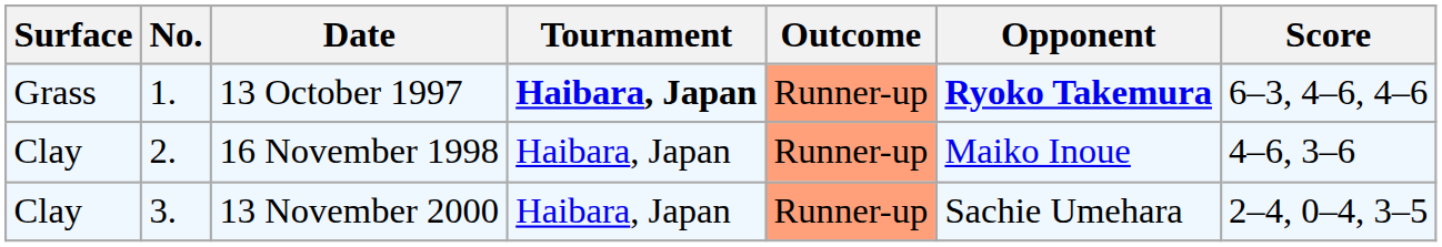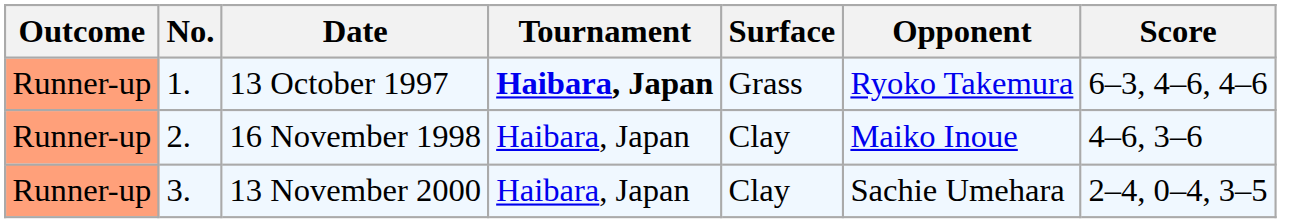columns swapped: Outcome <-> Surface
13 October 1997 | Opponent: bold -> normal
